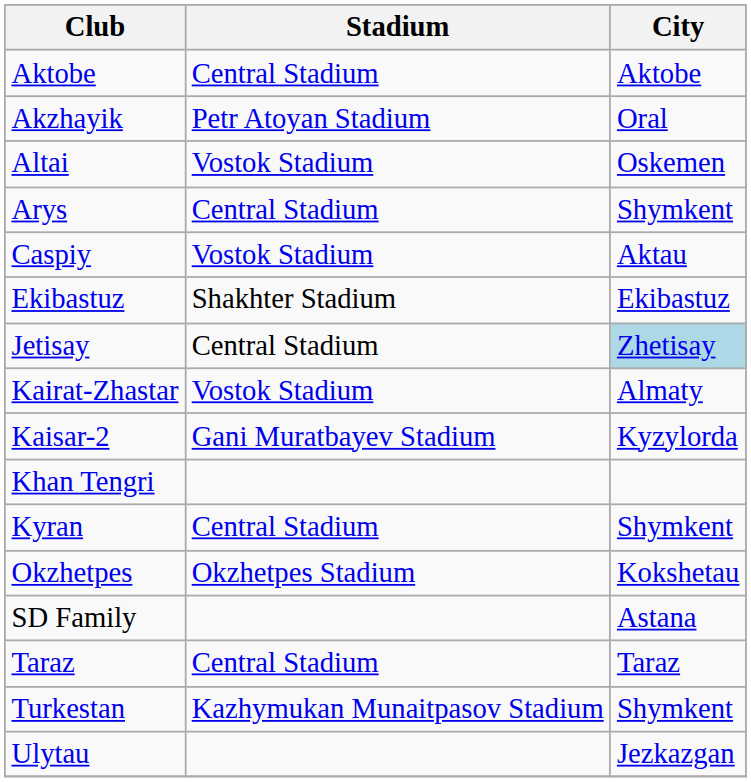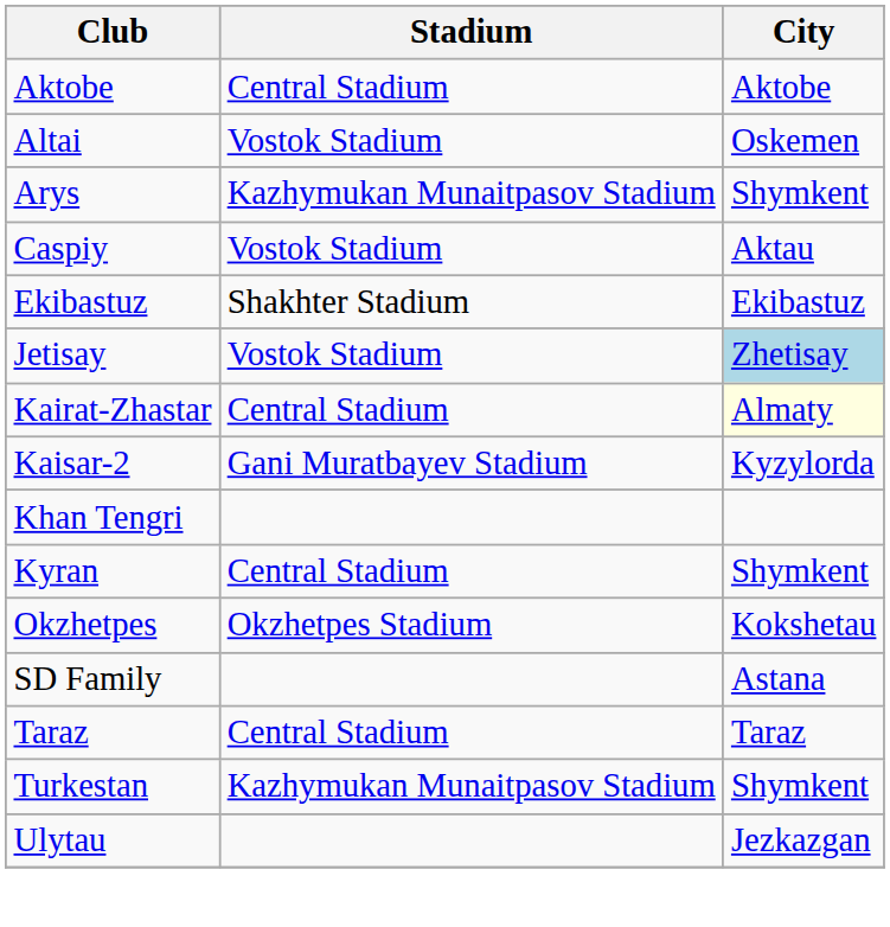- row: Akzhayik | Petr Atoyan Stadium | Oral
Arys | Stadium: Central Stadium -> Kazhymukan Munaitpasov Stadium
Jetisay | Stadium: Central Stadium -> Vostok Stadium
Kairat-Zhastar | Stadium: Vostok Stadium -> Central Stadium
Kairat-Zhastar | City: no background -> lightyellow background
